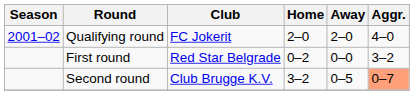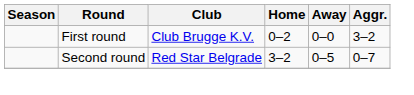- row: 2001–02 | Qualifying round | FC Jokerit | 2–0 | 2–0 | 4–0
First round | Club: Red Star Belgrade -> Club Brugge K.V.
Second round | Club: Club Brugge K.V. -> Red Star Belgrade
Second round | Aggr.: lightsalmon background -> no background
